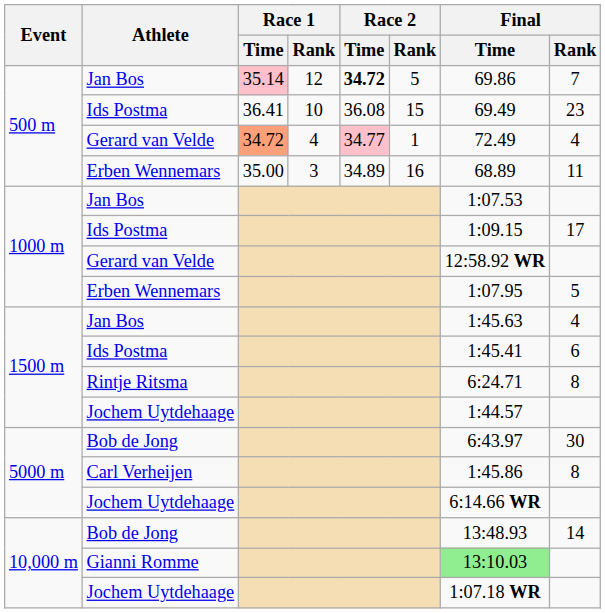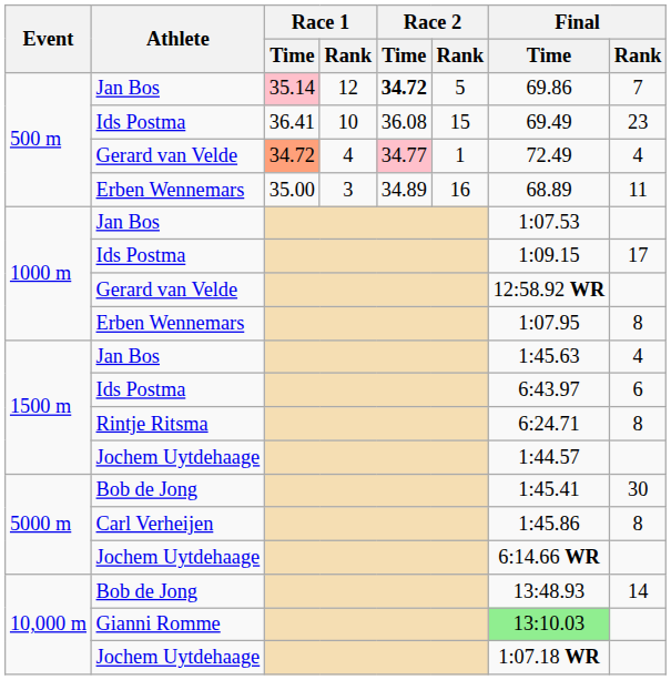1000 m / Erben Wennemars | Final / Rank: 5 -> 8
1500 m / Ids Postma | Final / Time: 1:45.41 -> 6:43.97
5000 m / Bob de Jong | Final / Time: 6:43.97 -> 1:45.41
